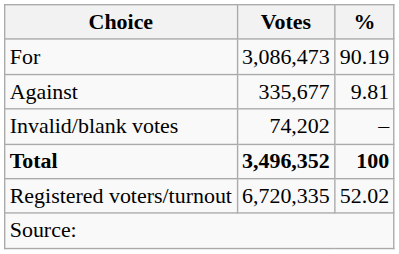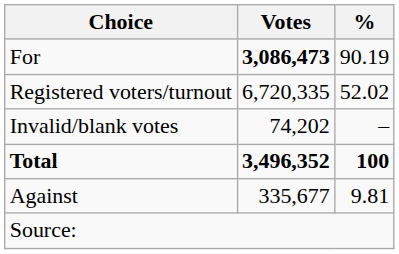For | Votes: normal -> bold
rows swapped: Against <-> Registered voters/turnout
